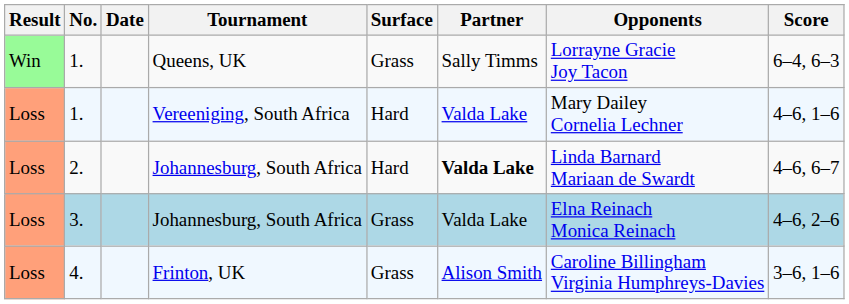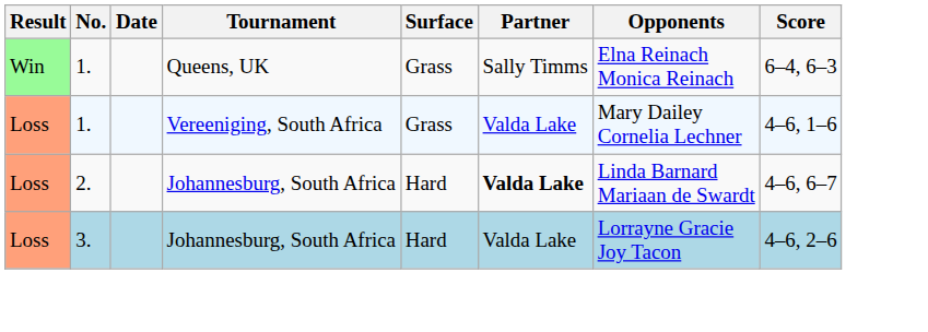1. / Queens, UK | Opponents: Lorrayne Gracie Joy Tacon -> Elna Reinach Monica Reinach
1. / Vereeniging, South Africa | Surface: Hard -> Grass
3. | Surface: Grass -> Hard
3. | Opponents: Elna Reinach Monica Reinach -> Lorrayne Gracie Joy Tacon
- row: Loss | 4. | Frinton, UK | Grass | Alison Smith | Caroline Billingham Virginia Humphreys-Davies | 3–6, 1–6
